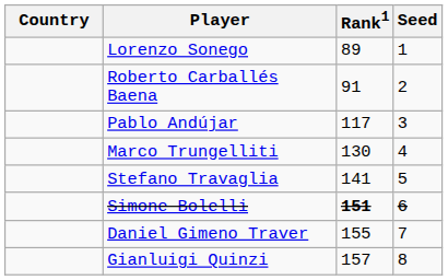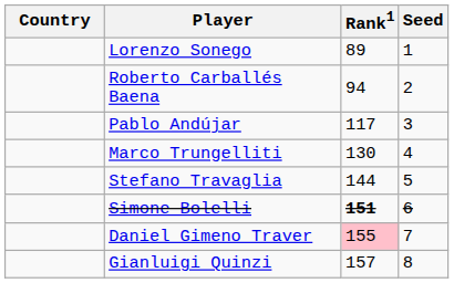Roberto Carballés Baena | Rank1: 91 -> 94
Stefano Travaglia | Rank1: 141 -> 144
Daniel Gimeno Traver | Rank1: no background -> pink background
